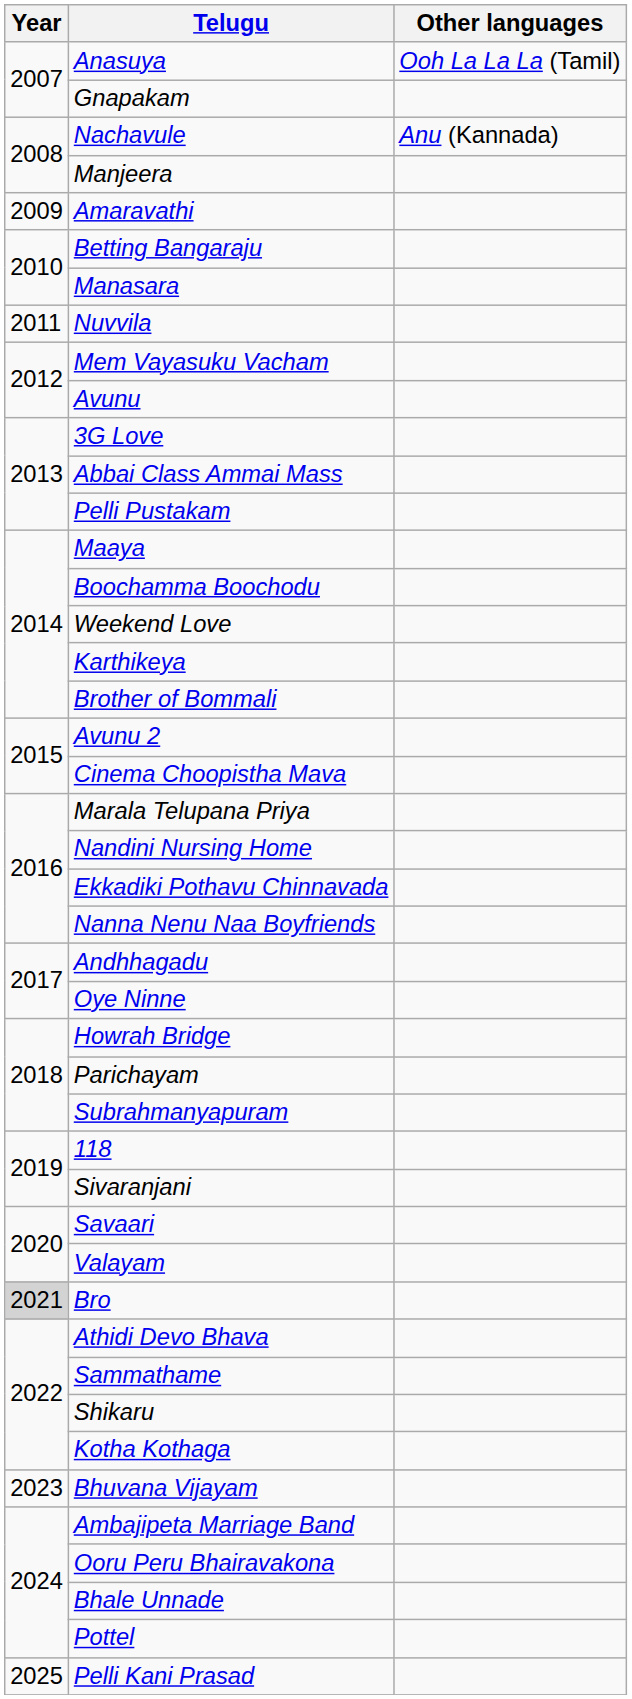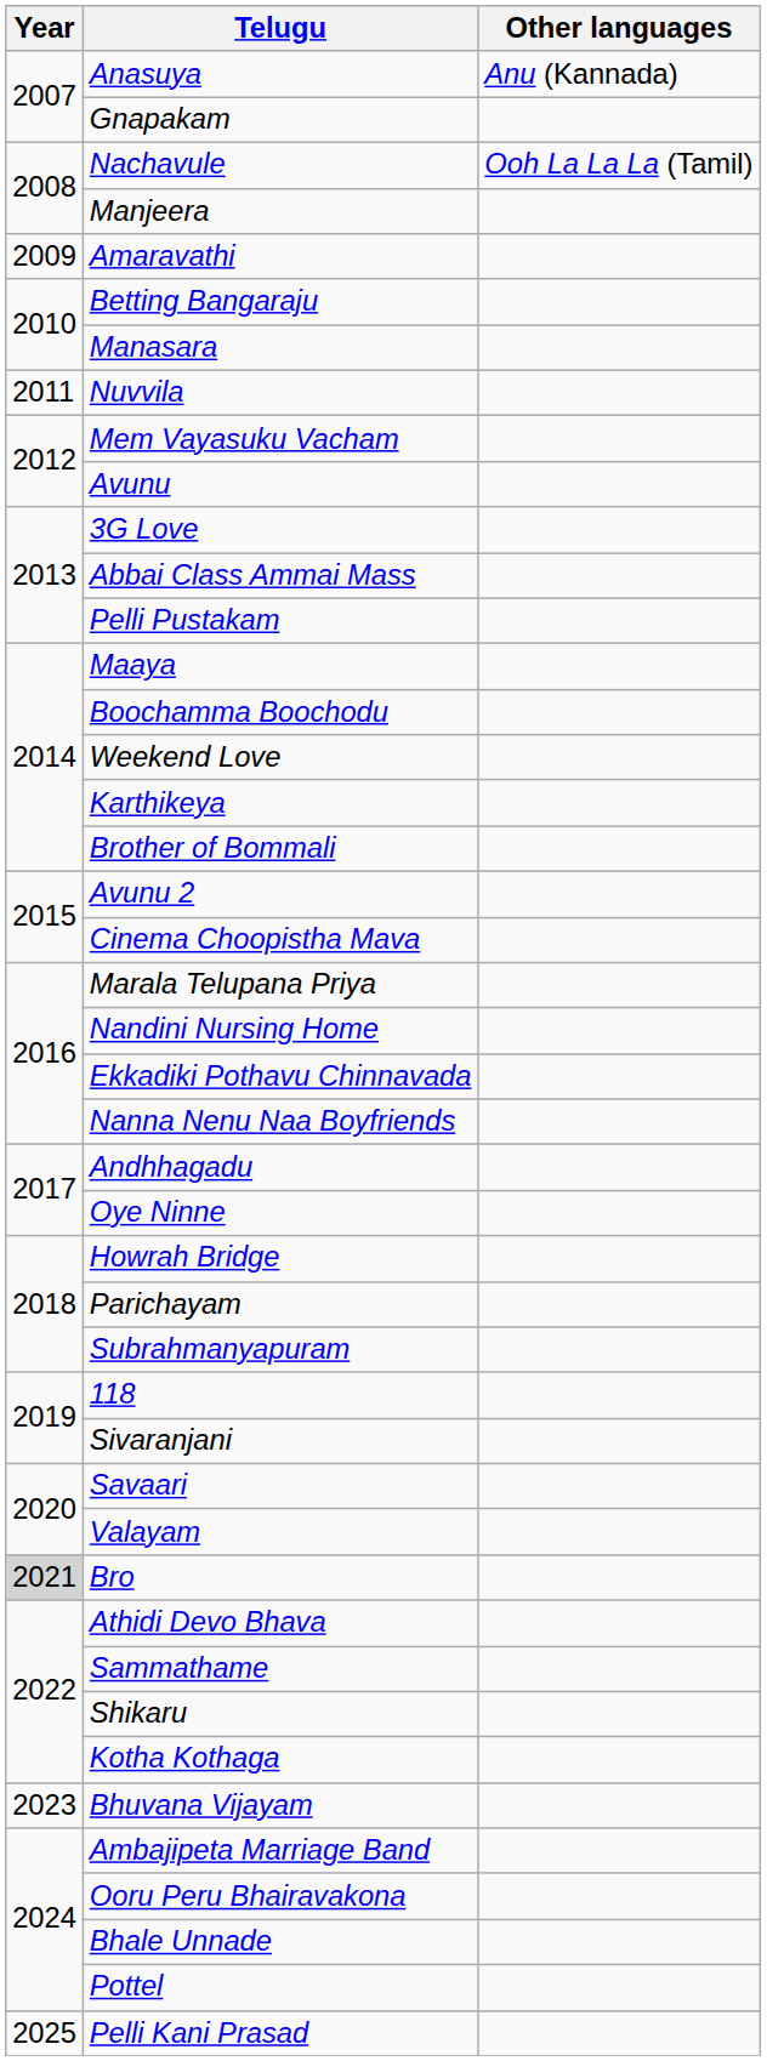Anasuya | Other languages: Ooh La La La (Tamil) -> Anu (Kannada)
Nachavule | Other languages: Anu (Kannada) -> Ooh La La La (Tamil)
